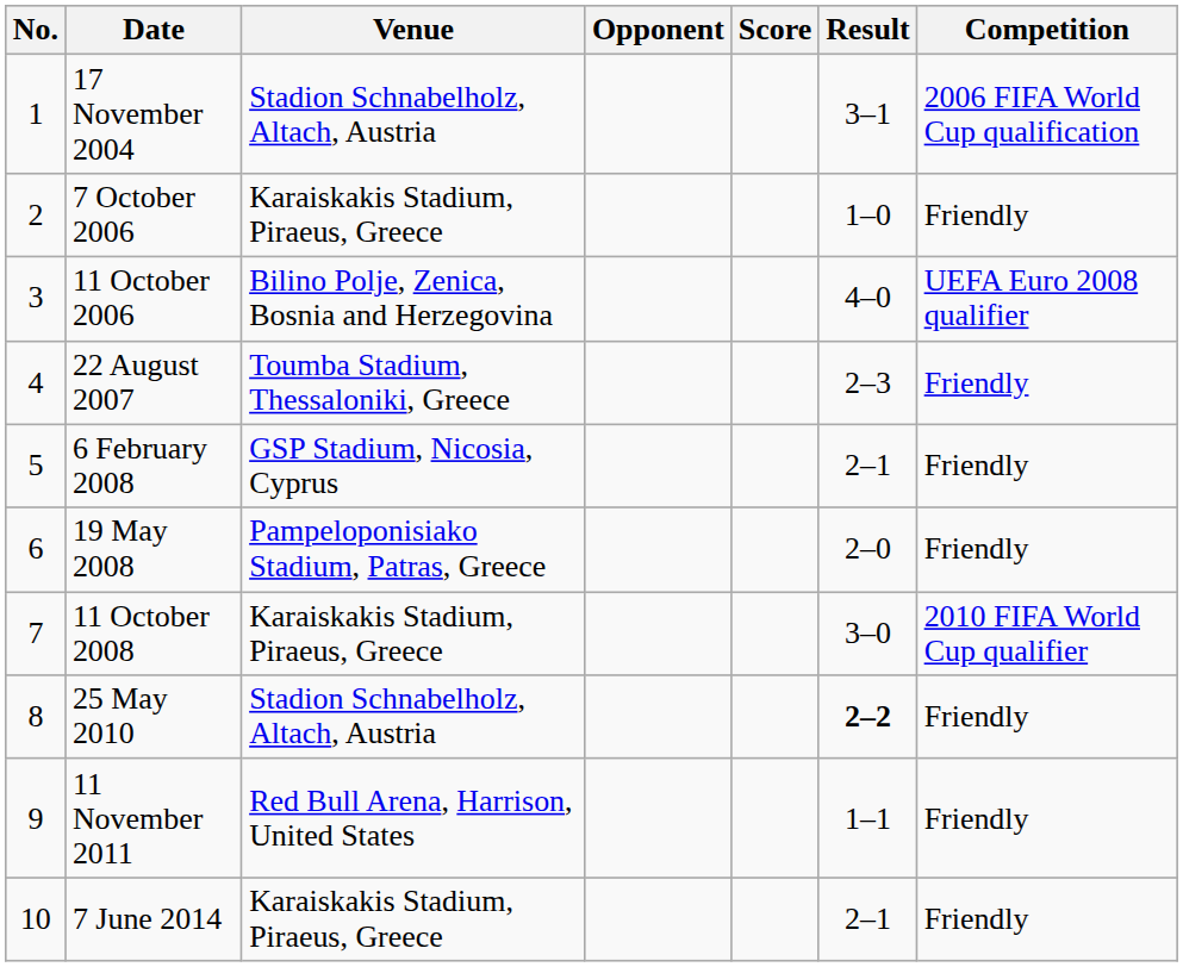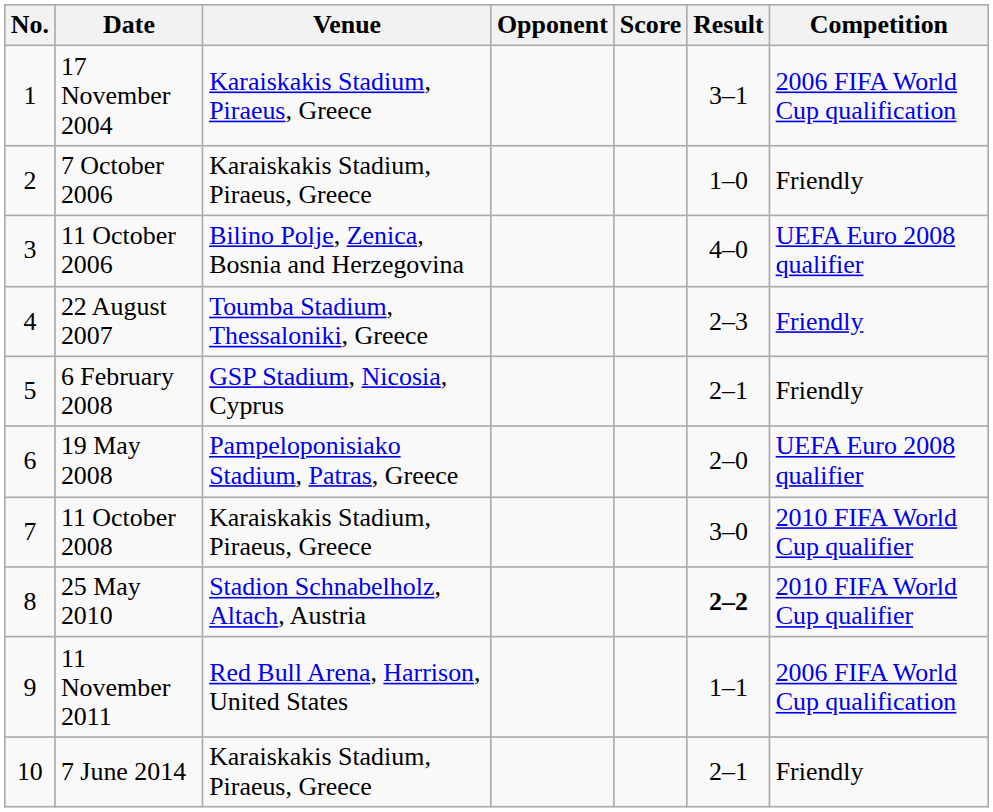17 November 2004 | Venue: Stadion Schnabelholz, Altach, Austria -> Karaiskakis Stadium, Piraeus, Greece
19 May 2008 | Competition: Friendly -> UEFA Euro 2008 qualifier
25 May 2010 | Competition: Friendly -> 2010 FIFA World Cup qualifier
11 November 2011 | Competition: Friendly -> 2006 FIFA World Cup qualification
